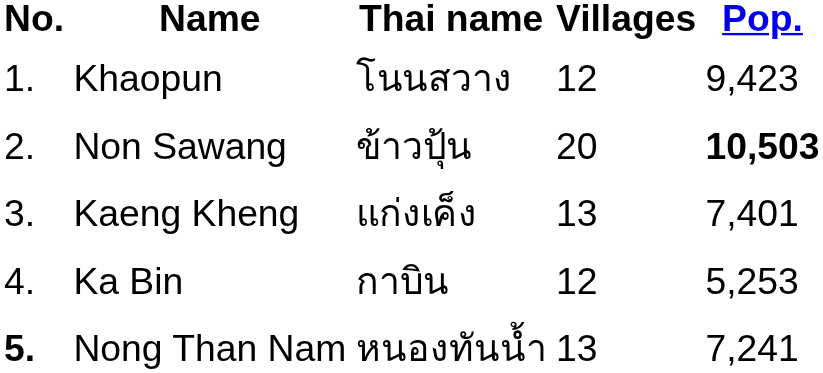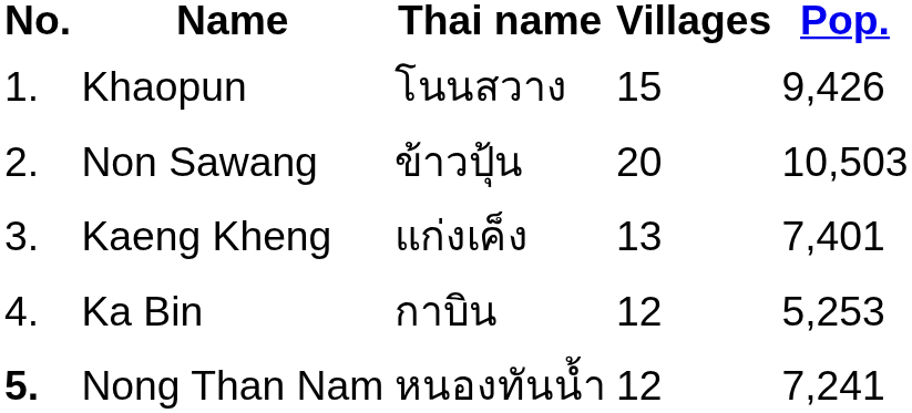Khaopun | Villages: 12 -> 15
Khaopun | Pop.: 9,423 -> 9,426
Non Sawang | Pop.: bold -> normal
Nong Than Nam | Villages: 13 -> 12
